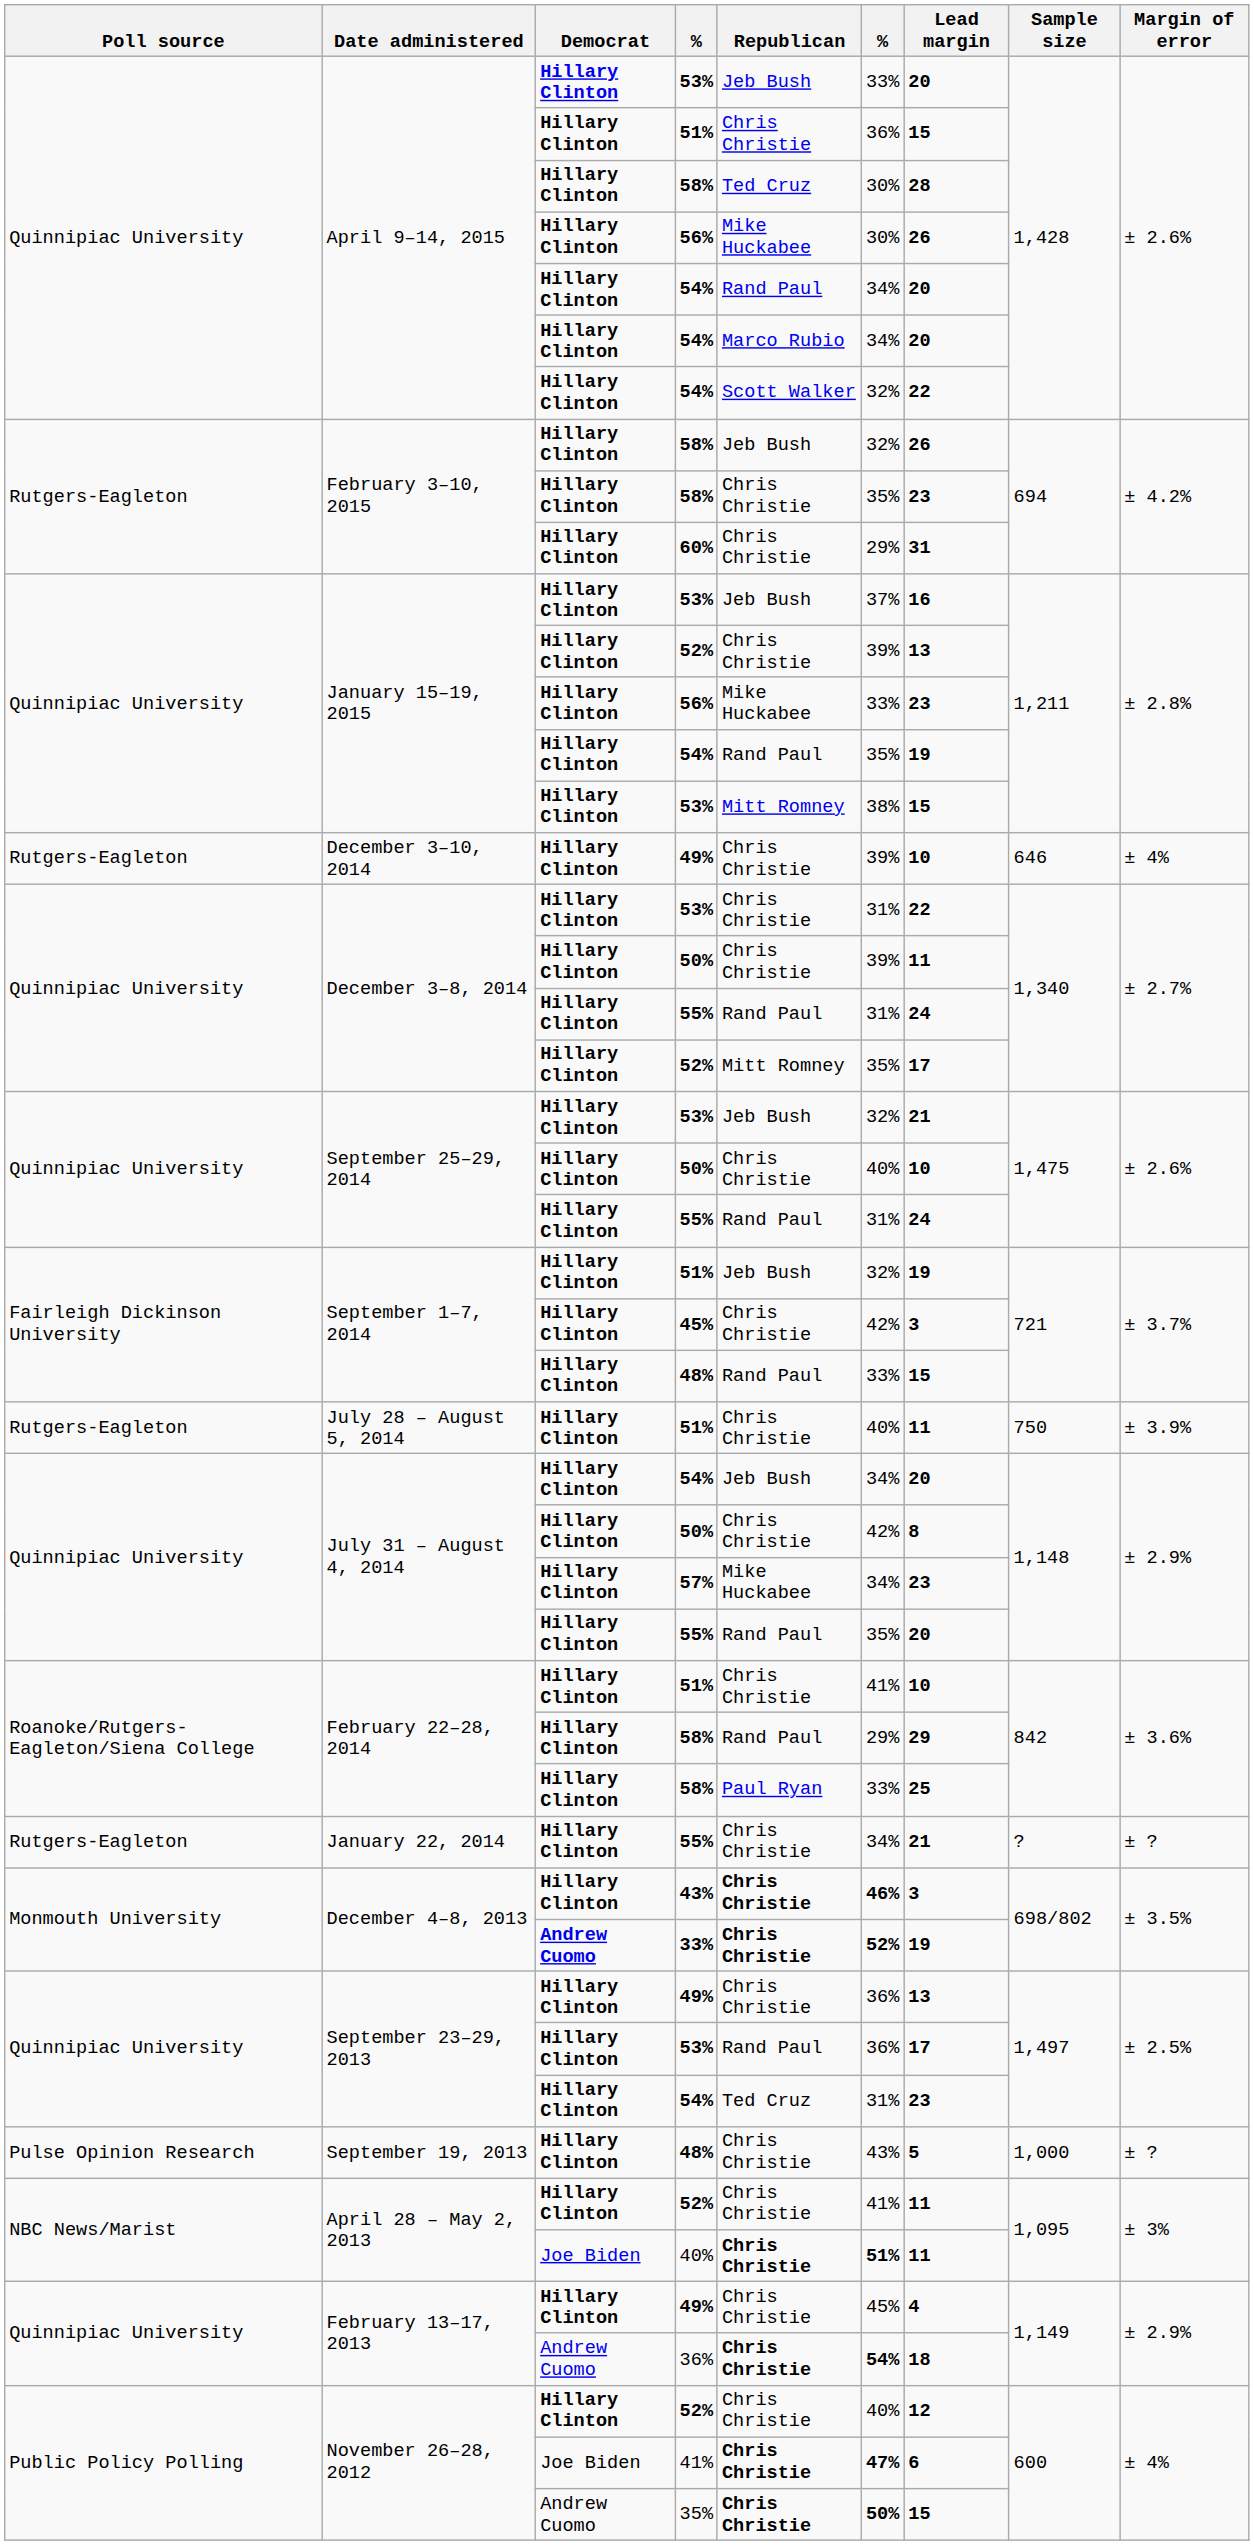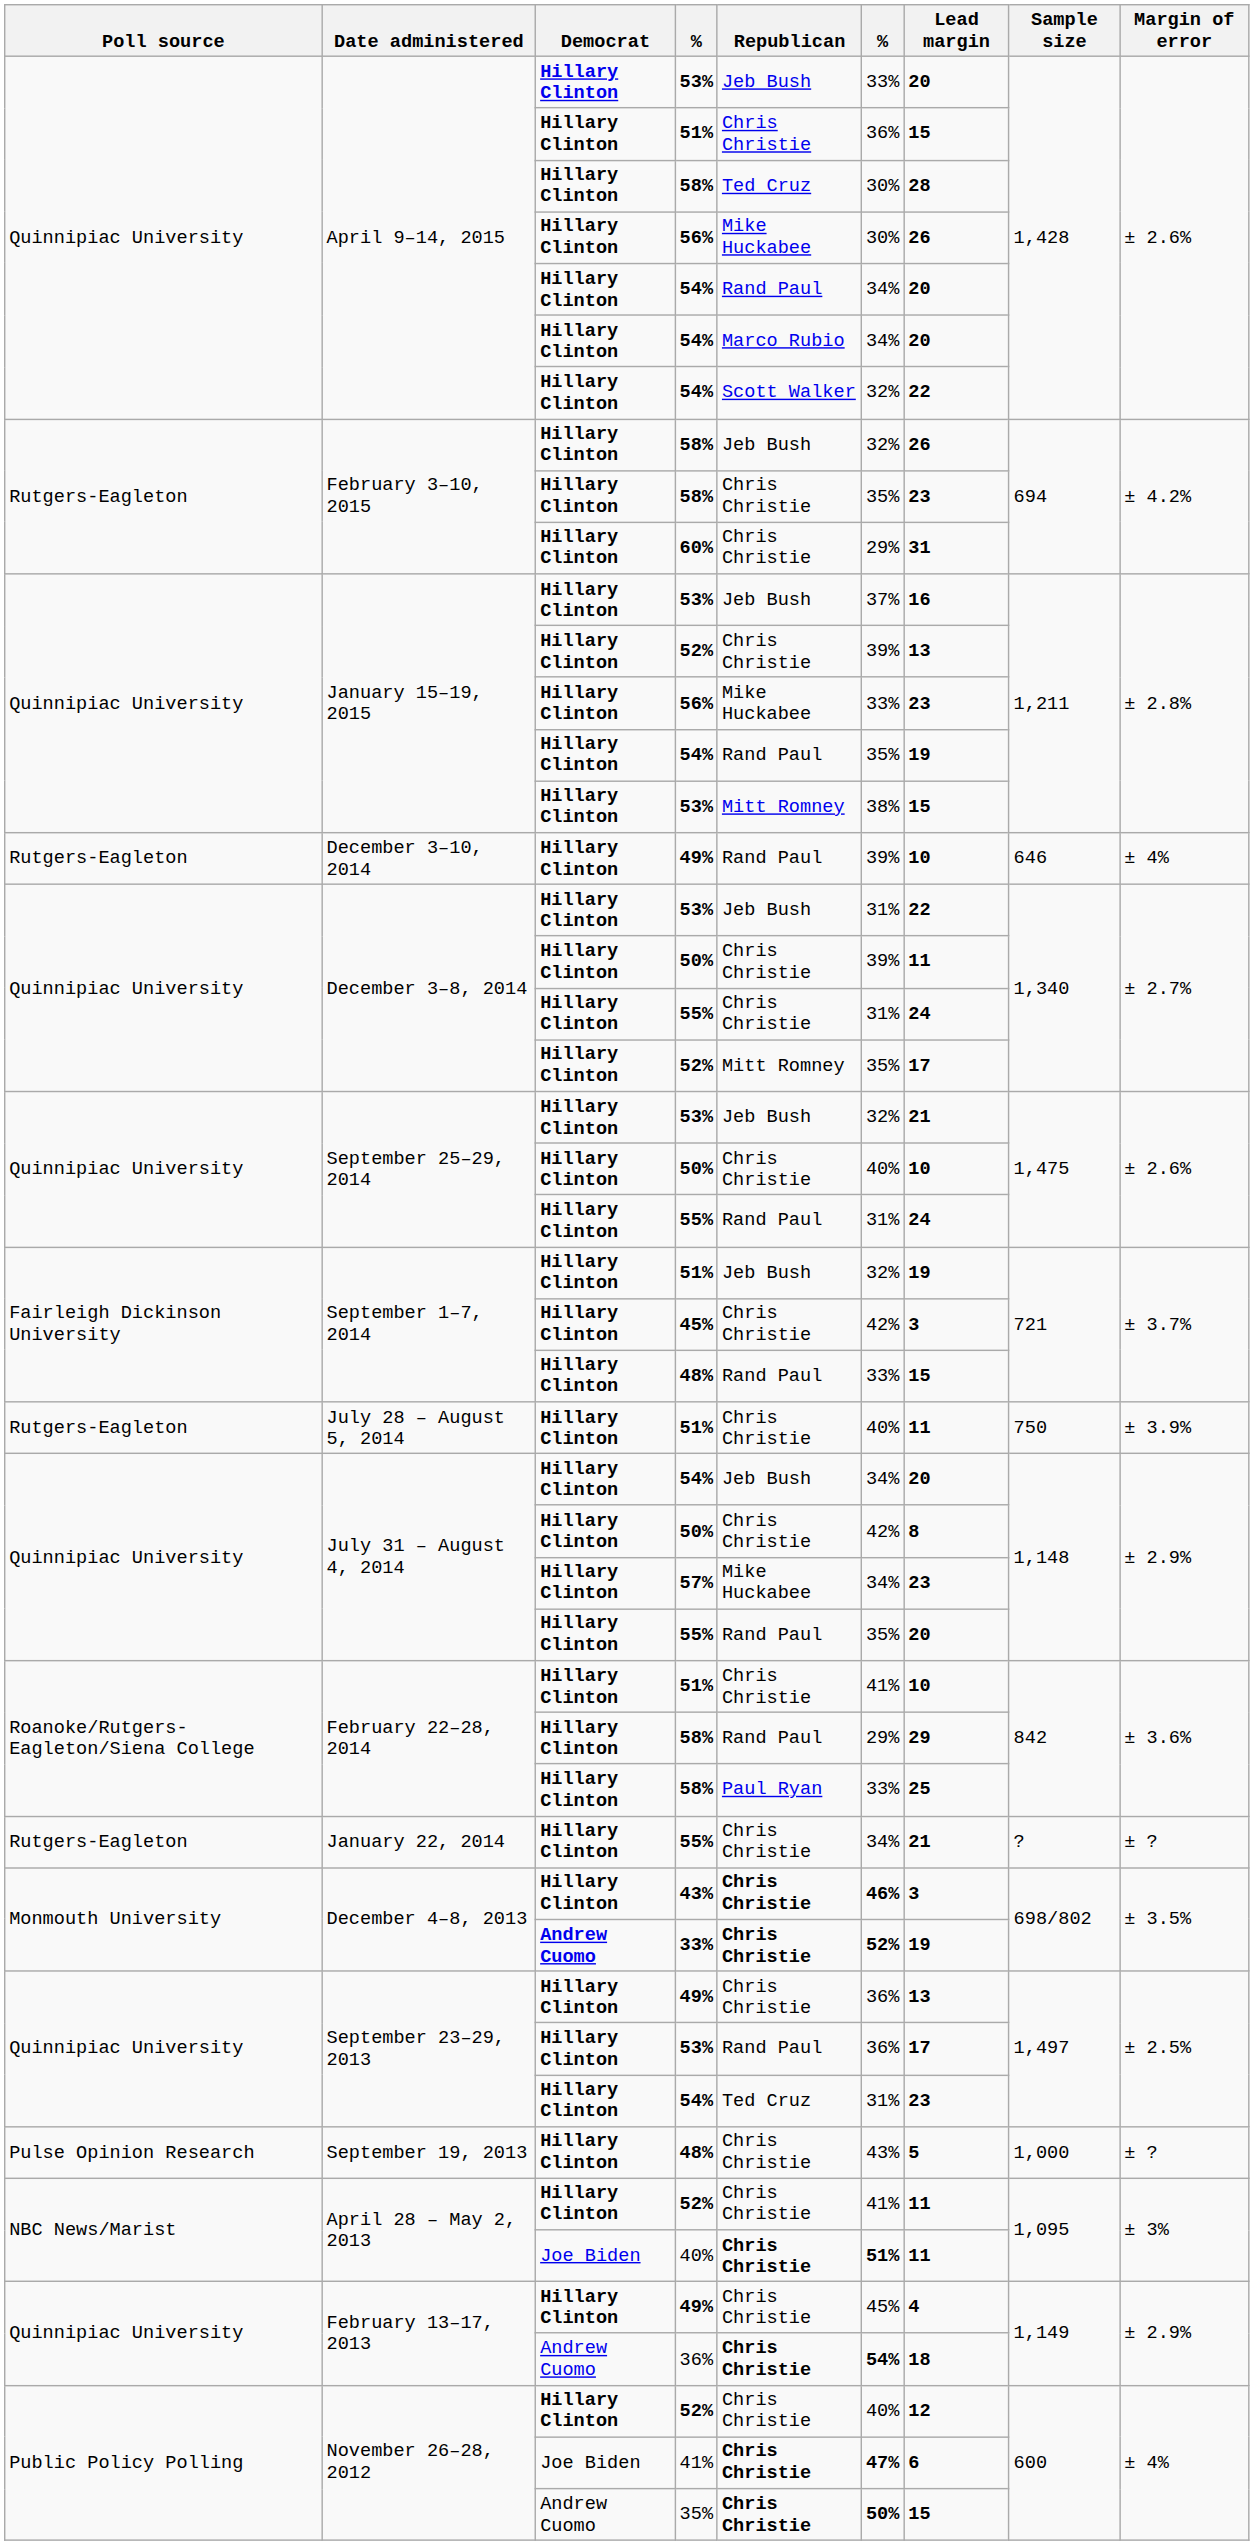December 3–10, 2014 / 49% | Republican: Chris Christie -> Rand Paul
December 3–8, 2014 / 53% | Republican: Chris Christie -> Jeb Bush
December 3–8, 2014 / 55% | Republican: Rand Paul -> Chris Christie
